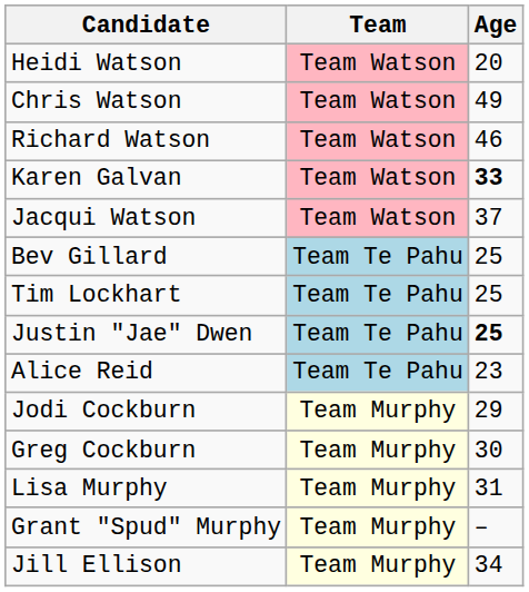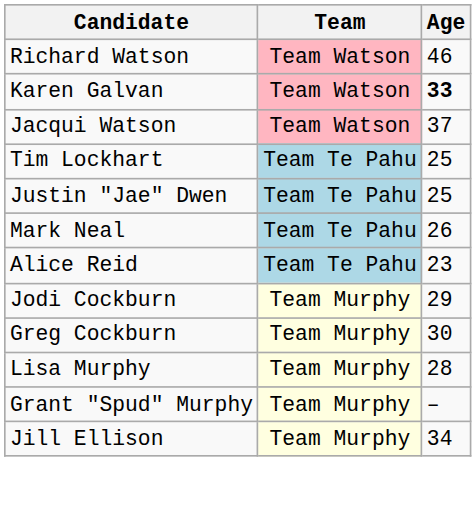- row: Heidi Watson | Team Watson | 20
- row: Chris Watson | Team Watson | 49
- row: Bev Gillard | Team Te Pahu | 25
Justin "Jae" Dwen | Age: bold -> normal
+ row: Mark Neal | Team Te Pahu | 26
Lisa Murphy | Age: 31 -> 28
